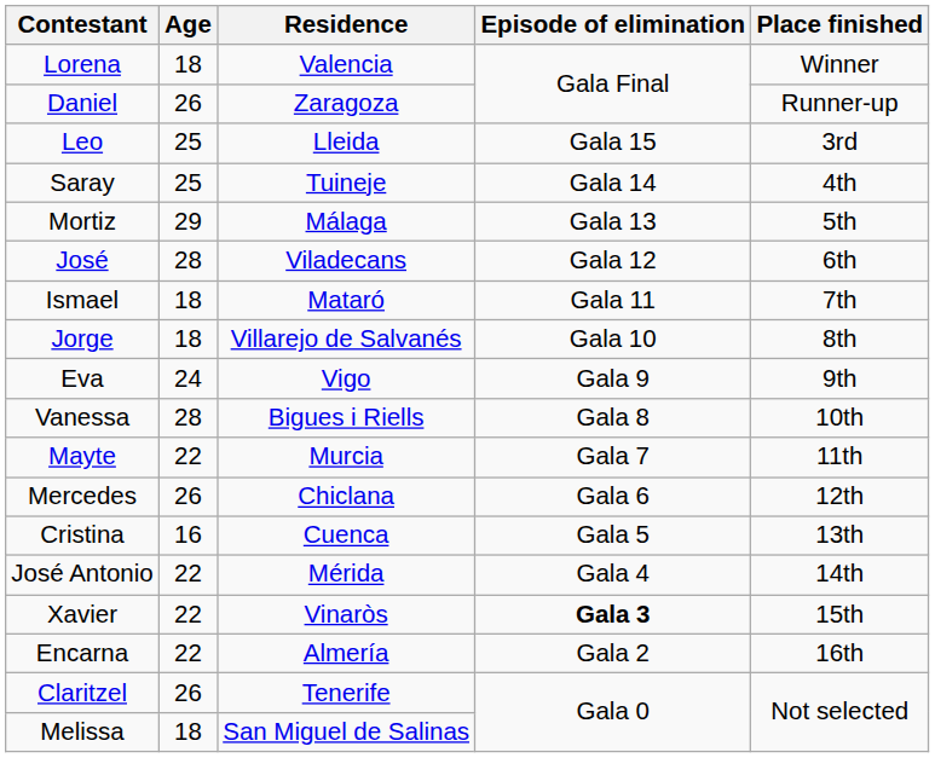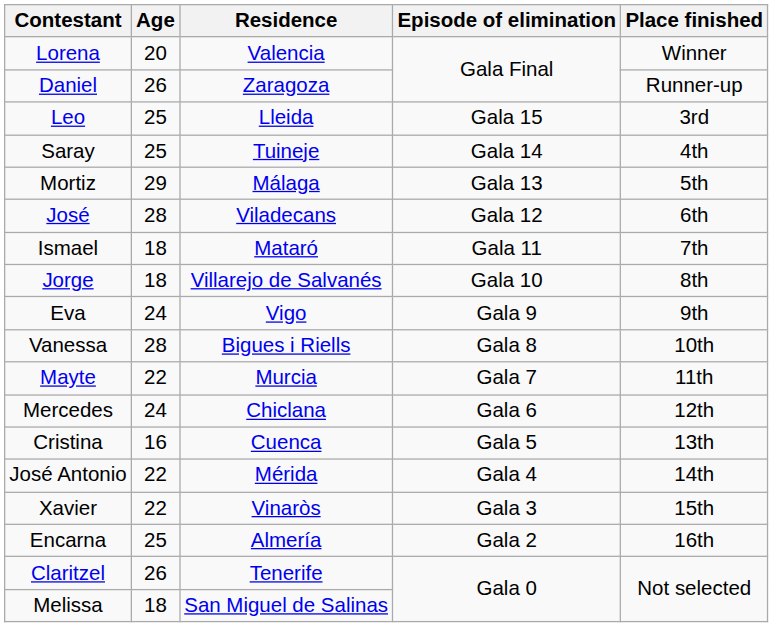Lorena | Age: 18 -> 20
Mercedes | Age: 26 -> 24
Xavier | Episode of elimination: bold -> normal
Encarna | Age: 22 -> 25
